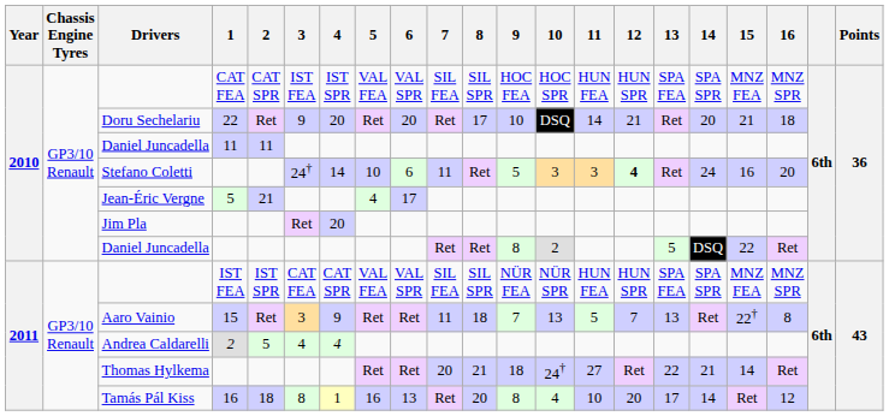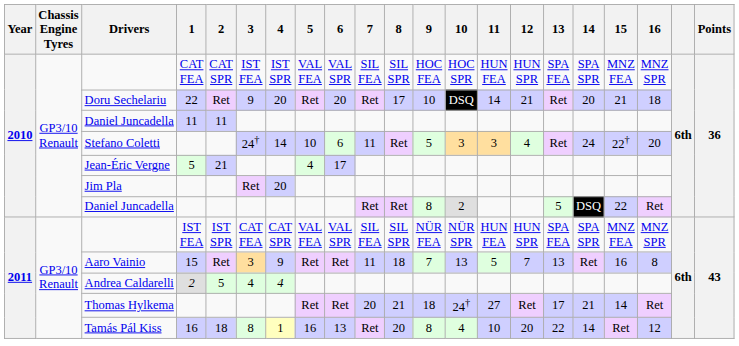Stefano Coletti | 12: bold -> normal
Stefano Coletti | 15: 16 -> 22†
Aaro Vainio | 15: 22† -> 16
Thomas Hylkema | 13: 22 -> 17
Tamás Pál Kiss | 13: 17 -> 22
